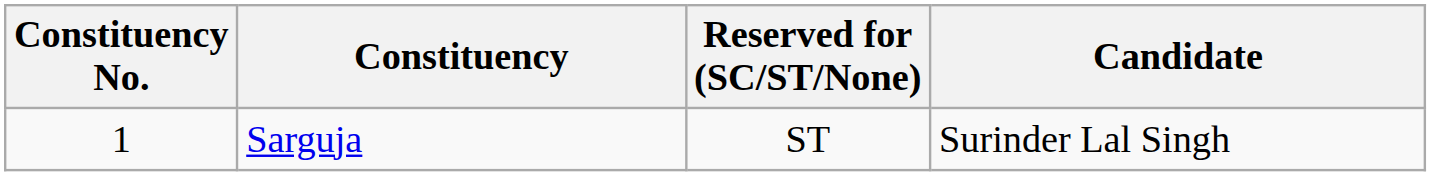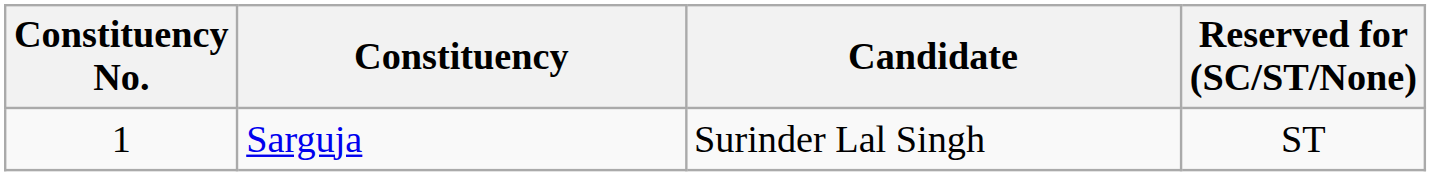columns swapped: Reserved for (SC/ST/None) <-> Candidate
